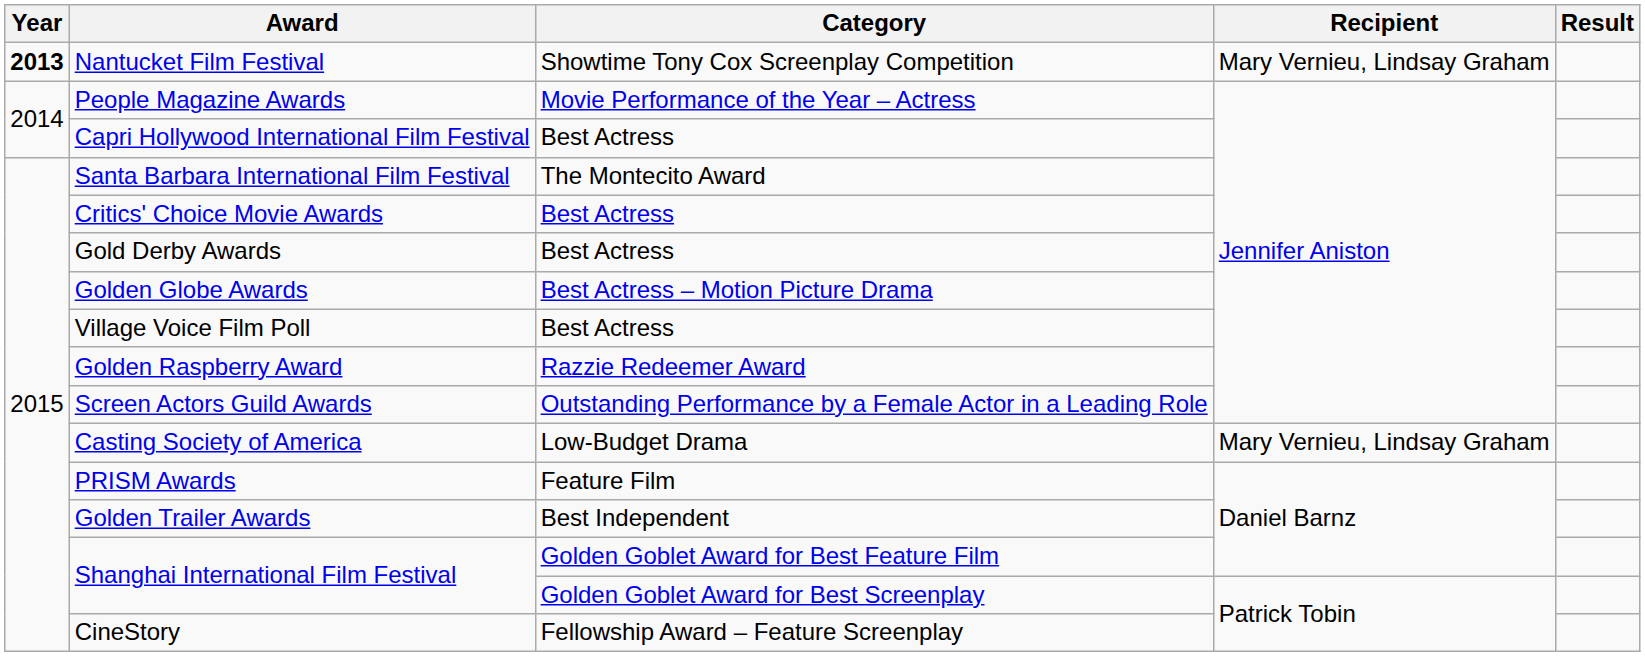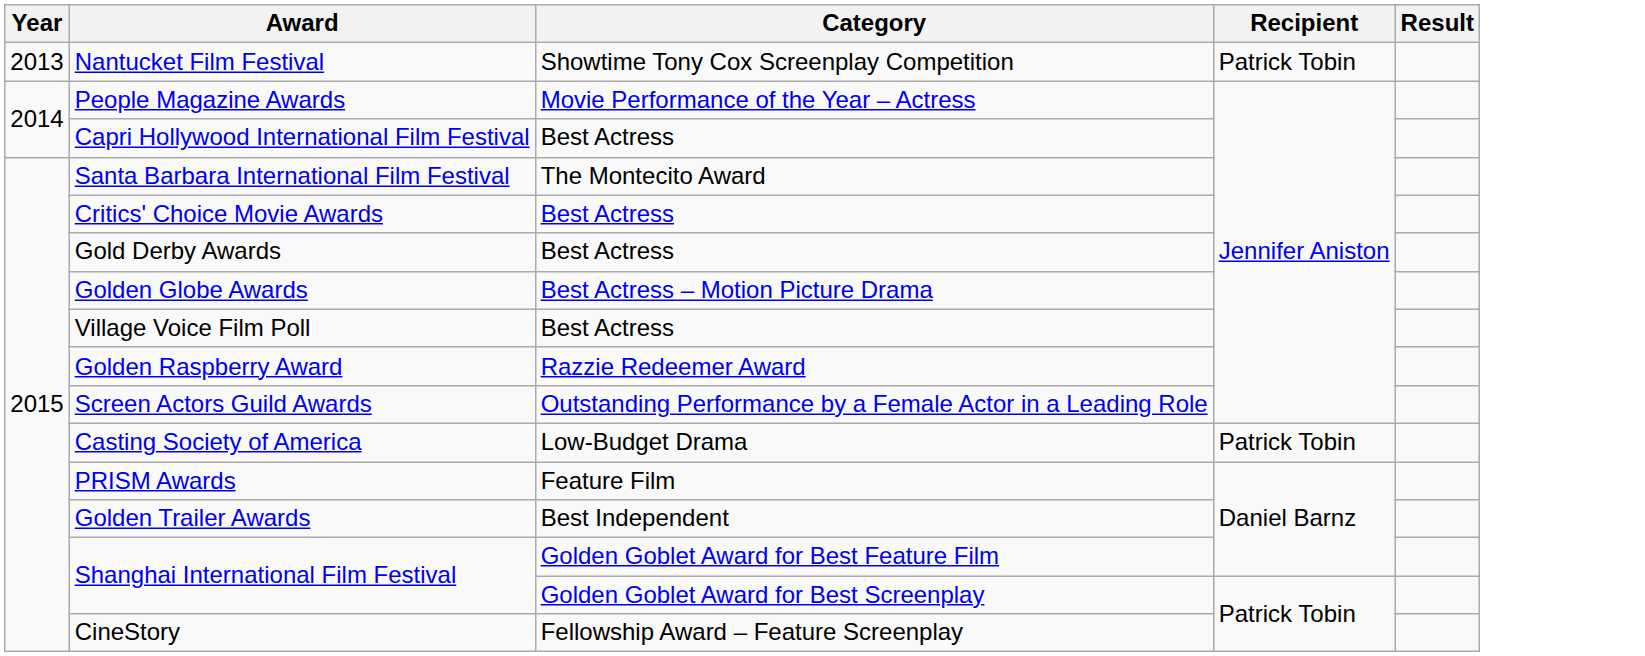Nantucket Film Festival | Year: bold -> normal
Nantucket Film Festival | Recipient: Mary Vernieu, Lindsay Graham -> Patrick Tobin
Casting Society of America | Recipient: Mary Vernieu, Lindsay Graham -> Patrick Tobin
